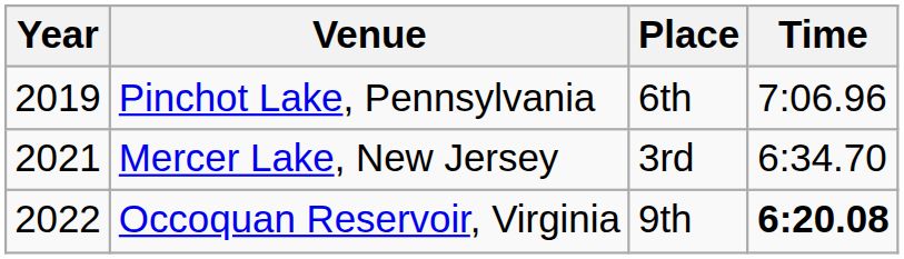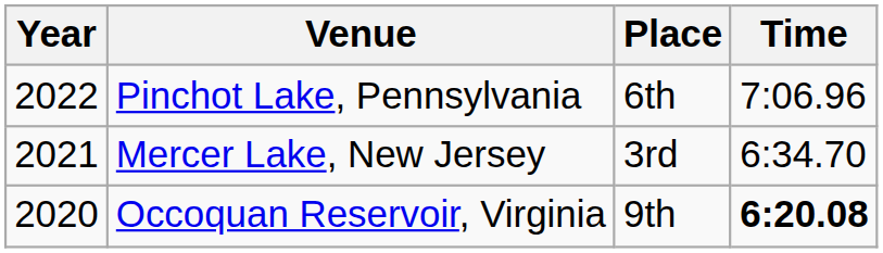Pinchot Lake, Pennsylvania | Year: 2019 -> 2022
Occoquan Reservoir, Virginia | Year: 2022 -> 2020
